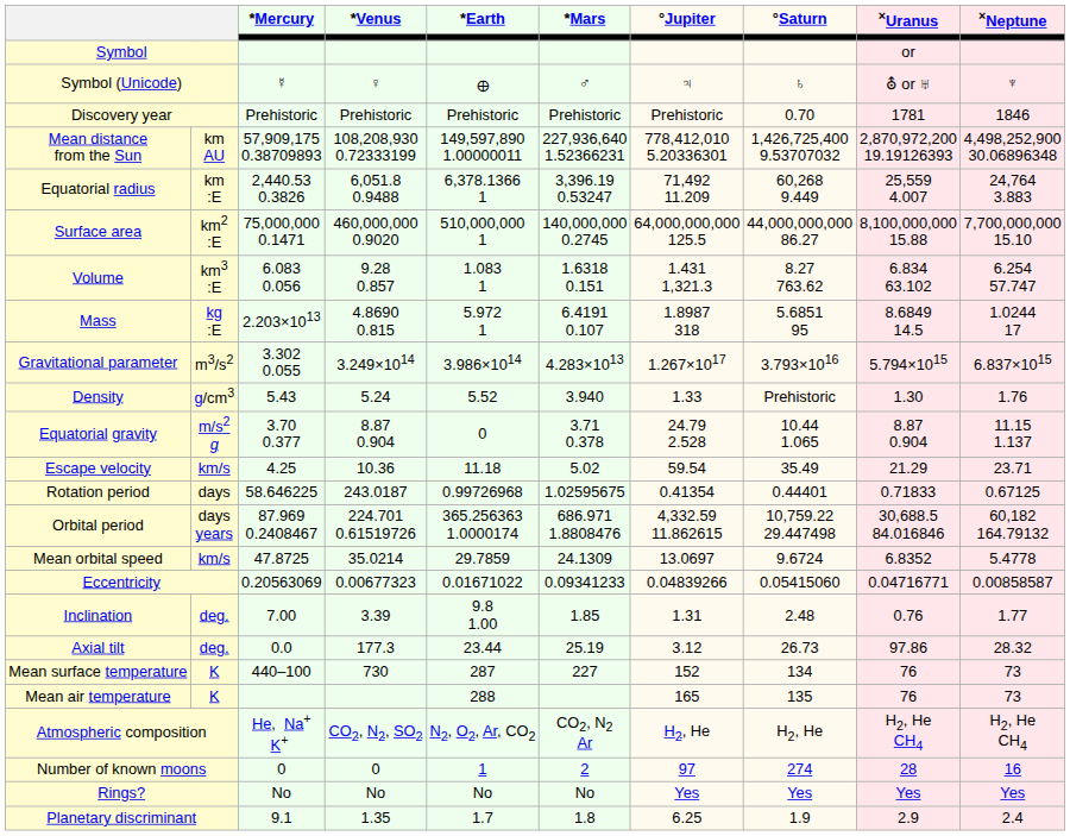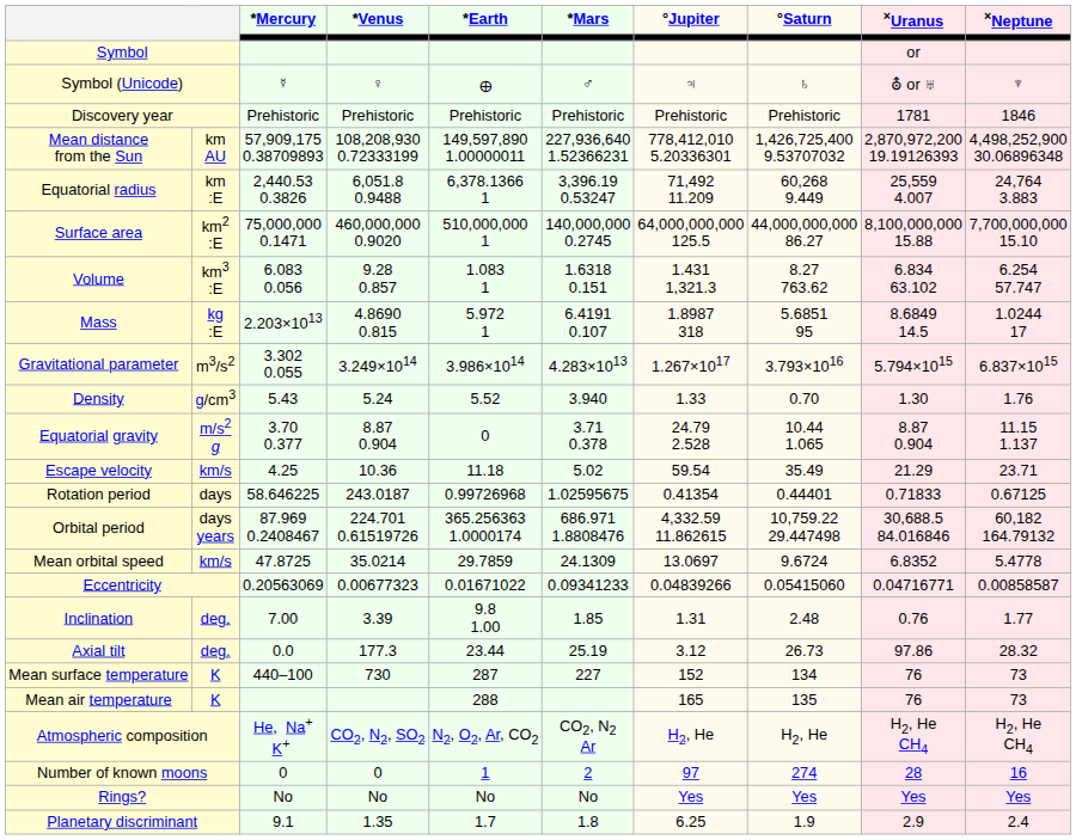Discovery year | °Saturn: 0.70 -> Prehistoric
Density | °Saturn: Prehistoric -> 0.70
